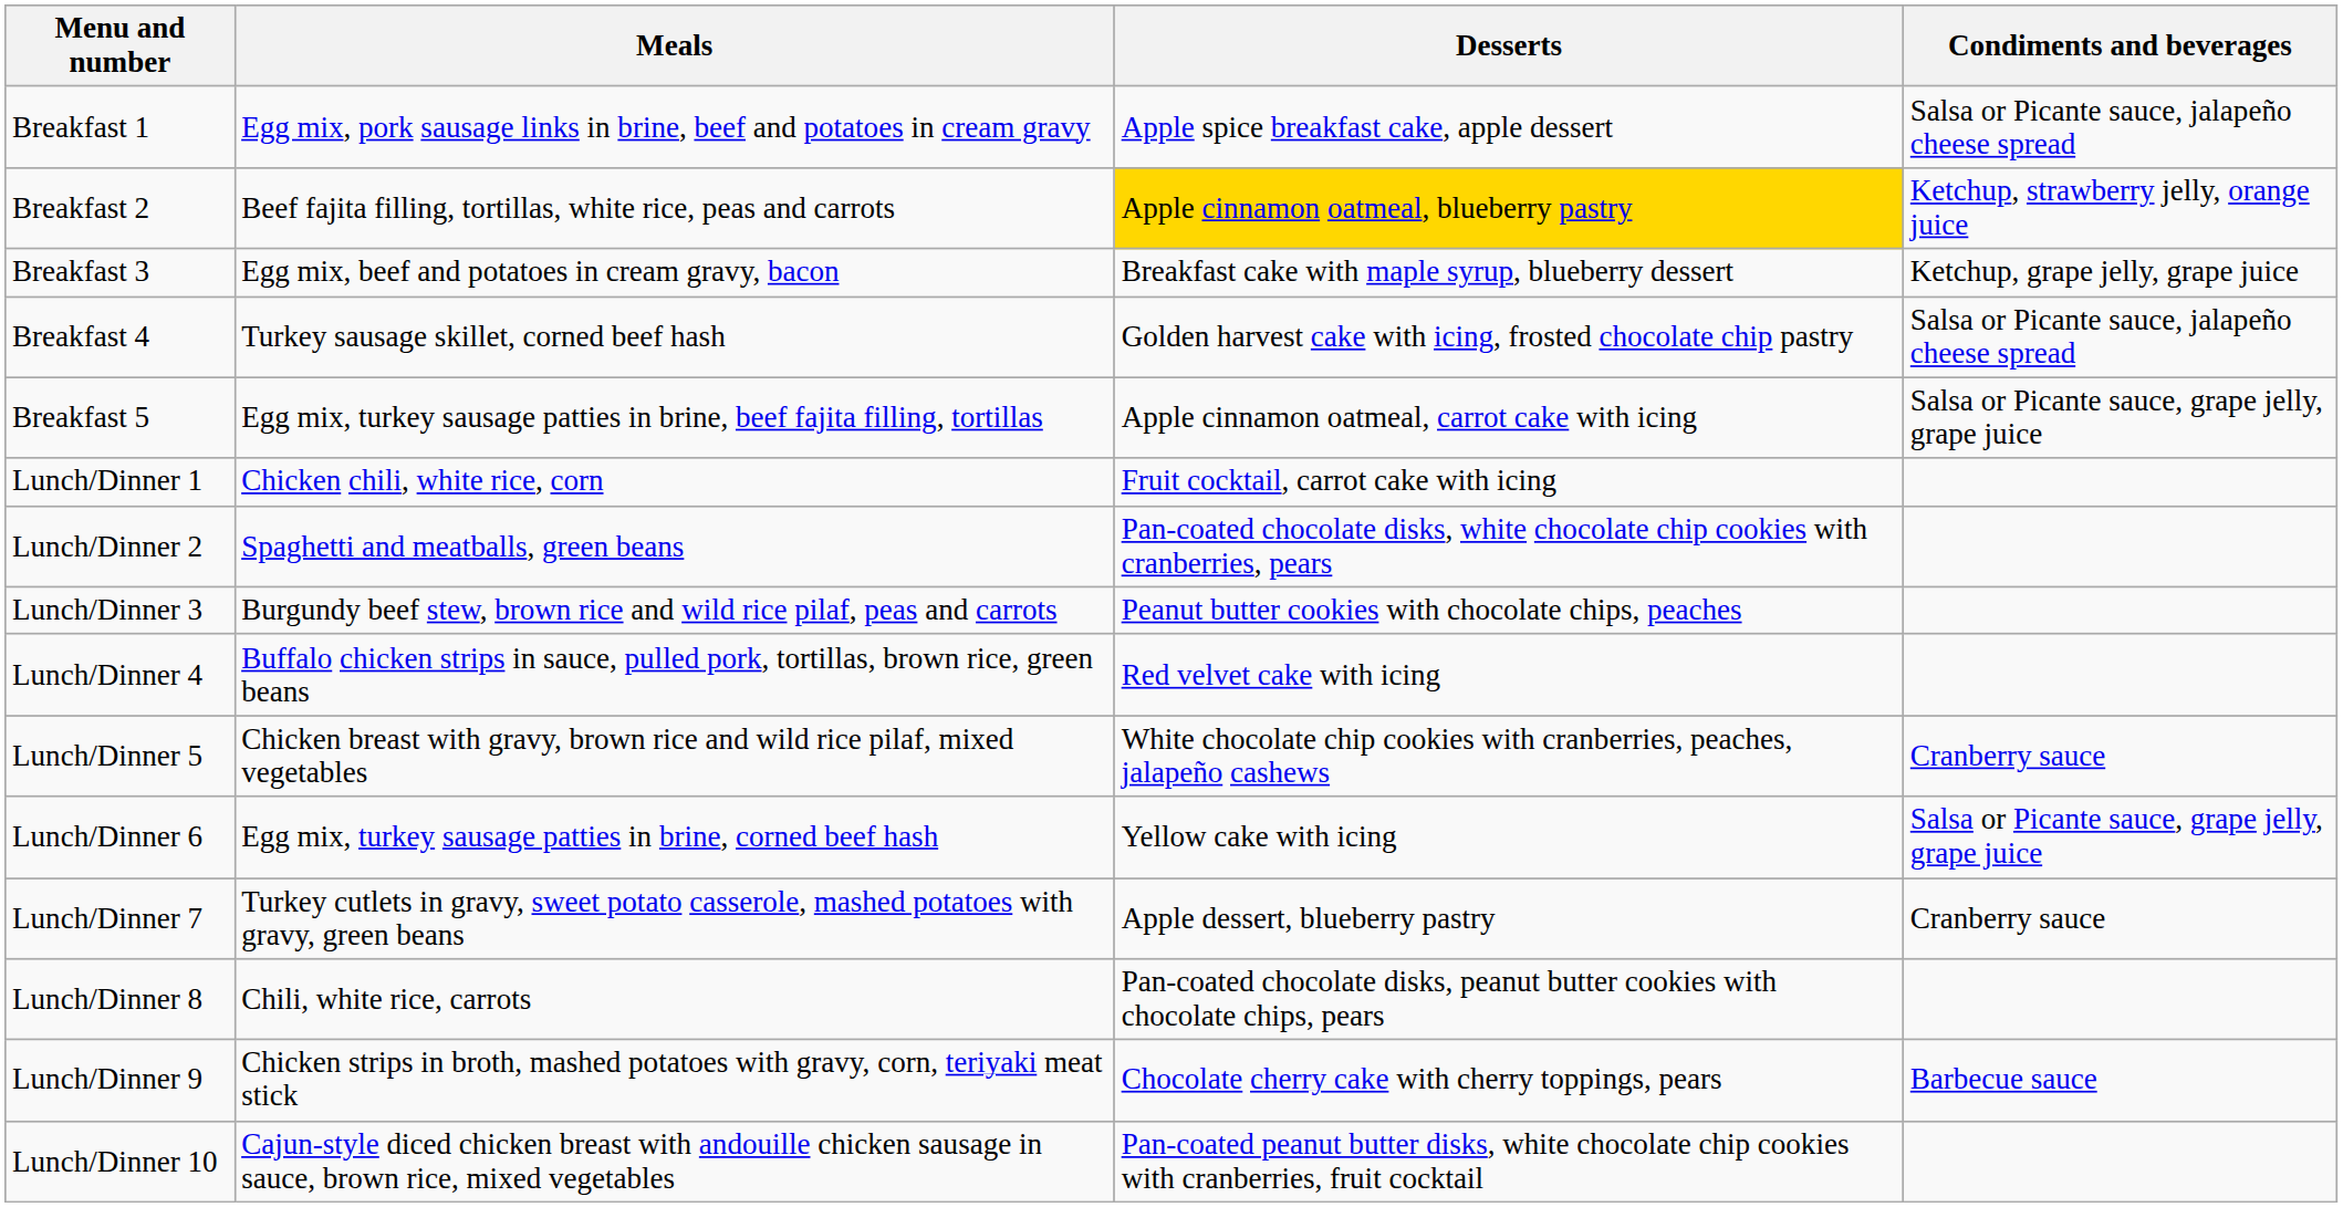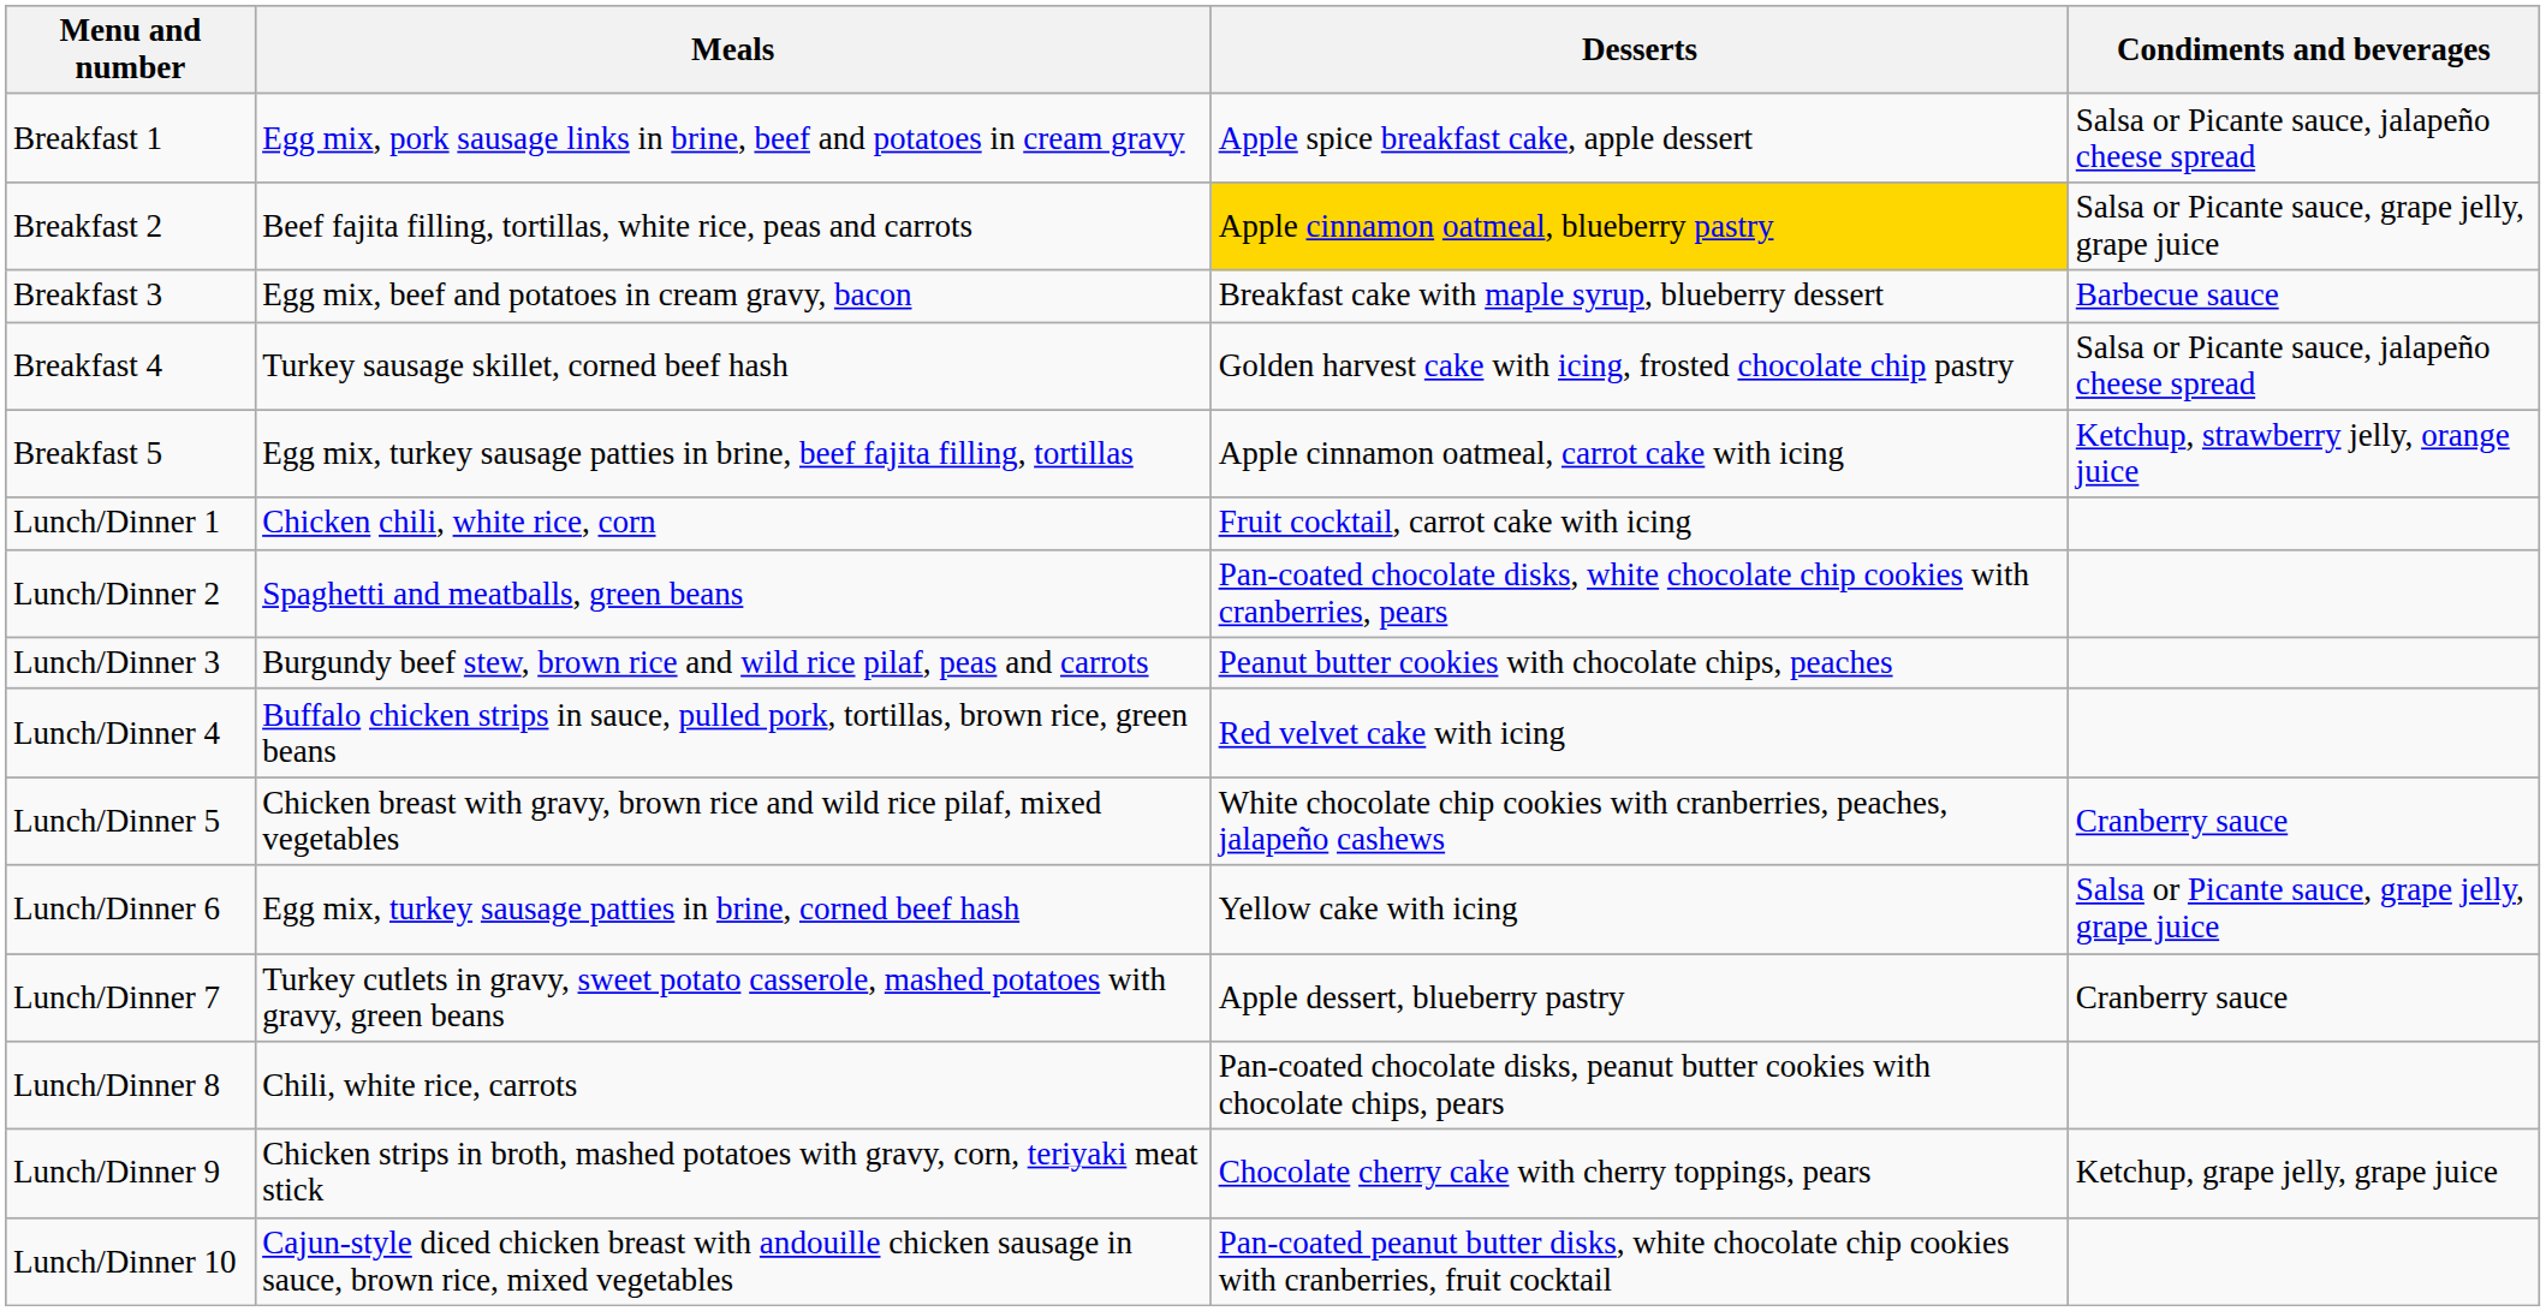Breakfast 2 | Condiments and beverages: Ketchup, strawberry jelly, orange juice -> Salsa or Picante sauce, grape jelly, grape juice
Breakfast 3 | Condiments and beverages: Ketchup, grape jelly, grape juice -> Barbecue sauce
Breakfast 5 | Condiments and beverages: Salsa or Picante sauce, grape jelly, grape juice -> Ketchup, strawberry jelly, orange juice
Lunch/Dinner 9 | Condiments and beverages: Barbecue sauce -> Ketchup, grape jelly, grape juice
